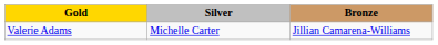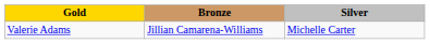columns swapped: Silver <-> Bronze
